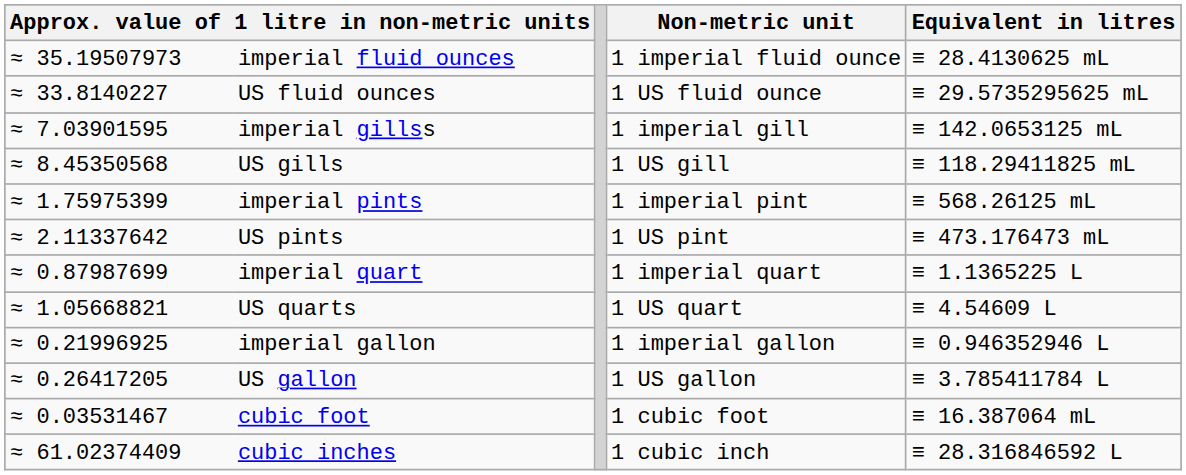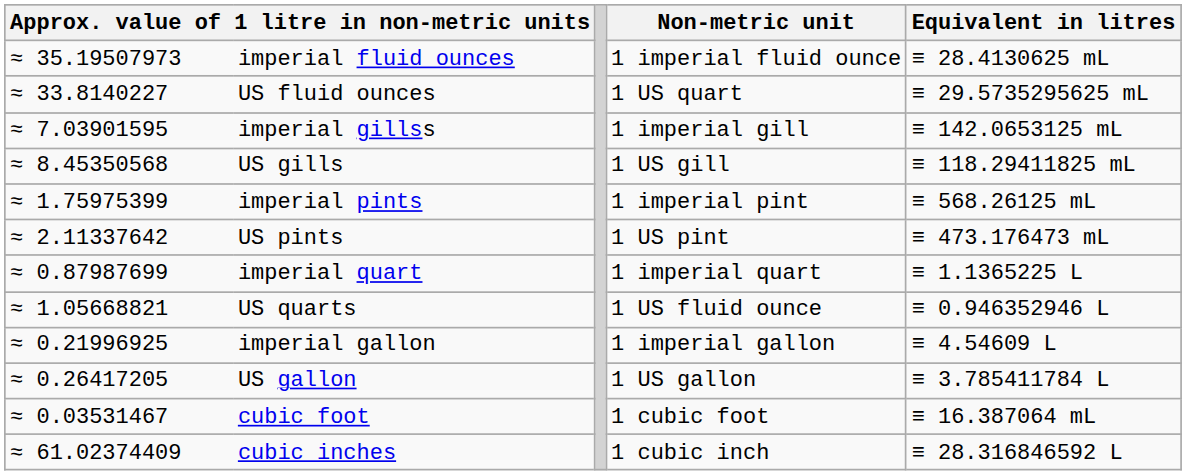US fluid ounces | Non-metric unit: 1 US fluid ounce -> 1 US quart
US quarts | Non-metric unit: 1 US quart -> 1 US fluid ounce
US quarts | Equivalent in litres: ≡ 4.54609 L -> ≡ 0.946352946 L
imperial gallon | Equivalent in litres: ≡ 0.946352946 L -> ≡ 4.54609 L
